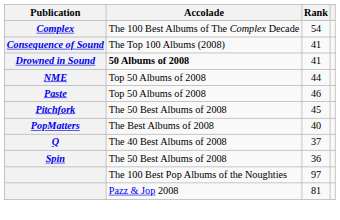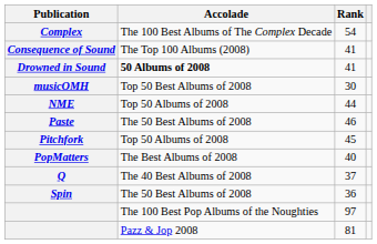+ row: musicOMH | Top 50 Best Albums of 2008 | 30
Paste | Accolade: Top 50 Albums of 2008 -> The 50 Best Albums of 2008
Pitchfork | Accolade: The 50 Best Albums of 2008 -> Top 50 Albums of 2008
